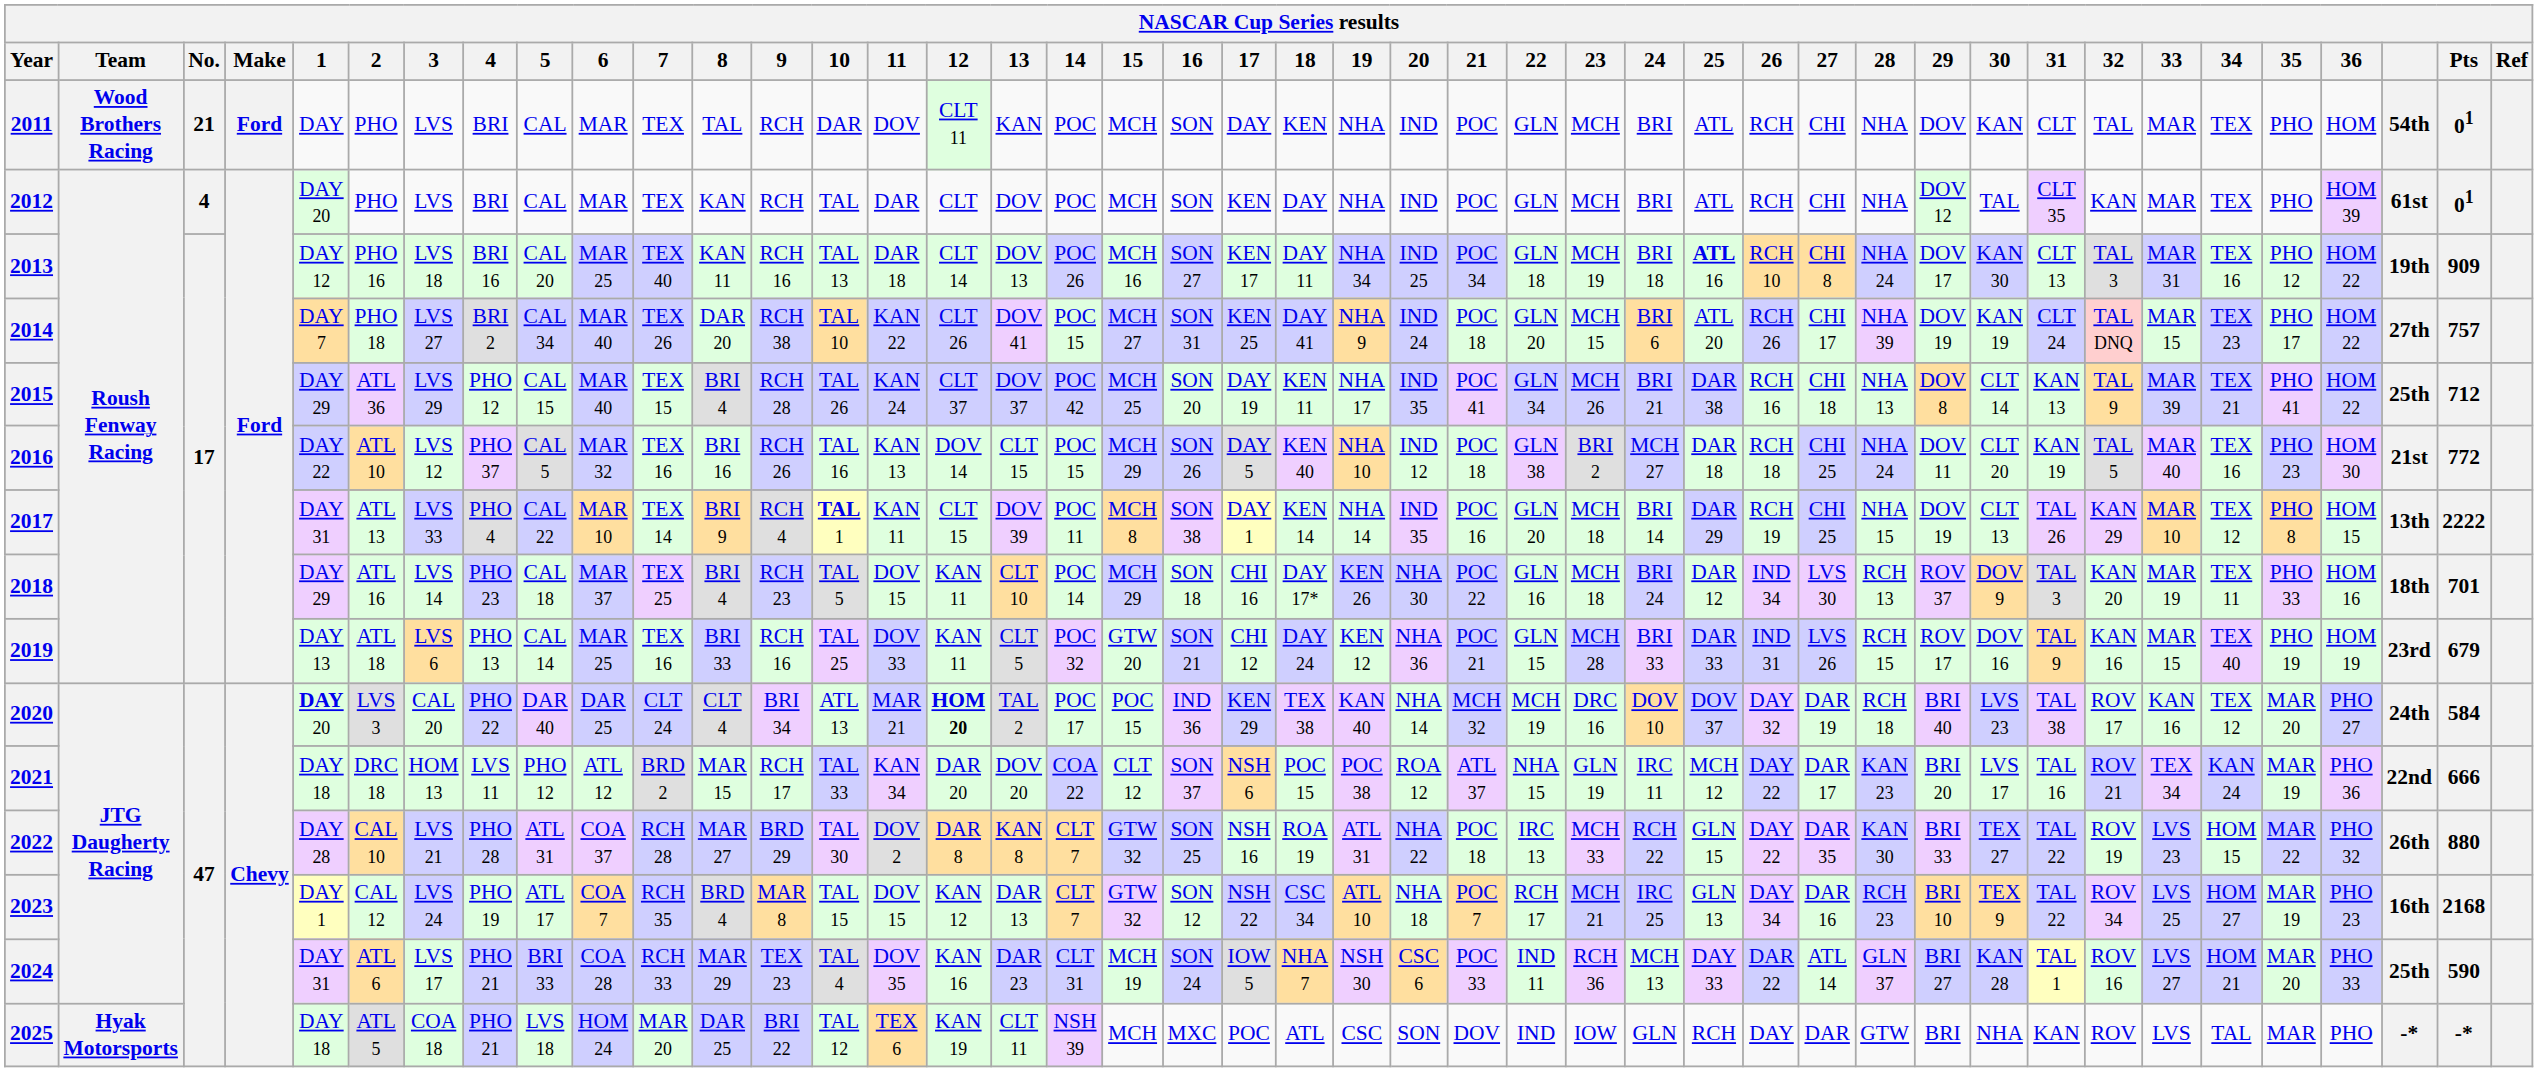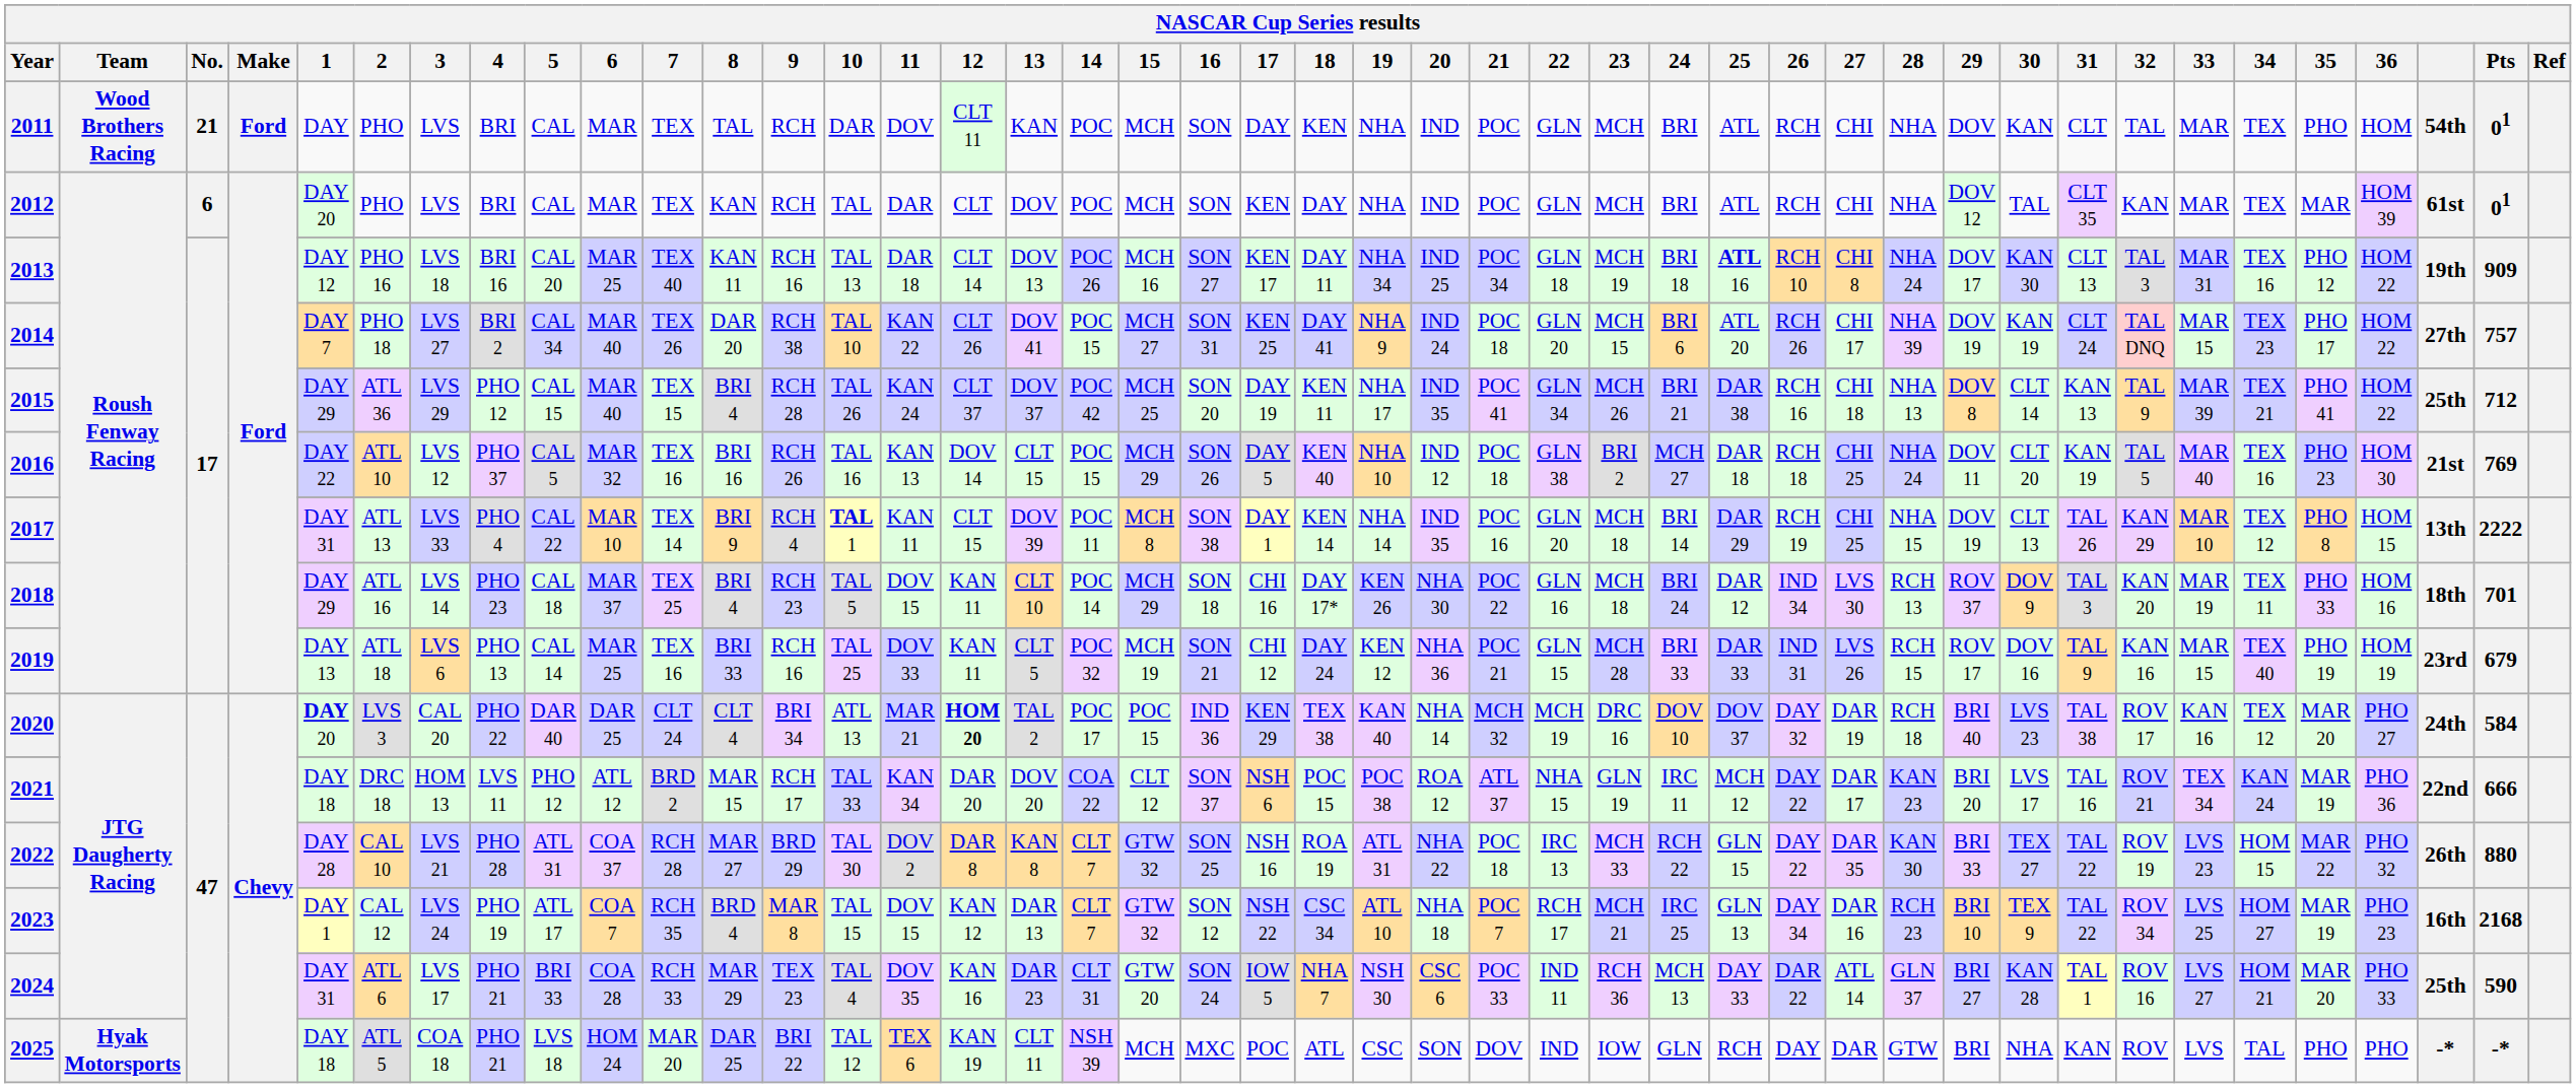2012 | No.: 4 -> 6
2012 | 35: PHO -> MAR
2016 | Pts: 772 -> 769
2019 | 15: GTW 20 -> MCH 19
2024 | 15: MCH 19 -> GTW 20
2025 | 35: MAR -> PHO
